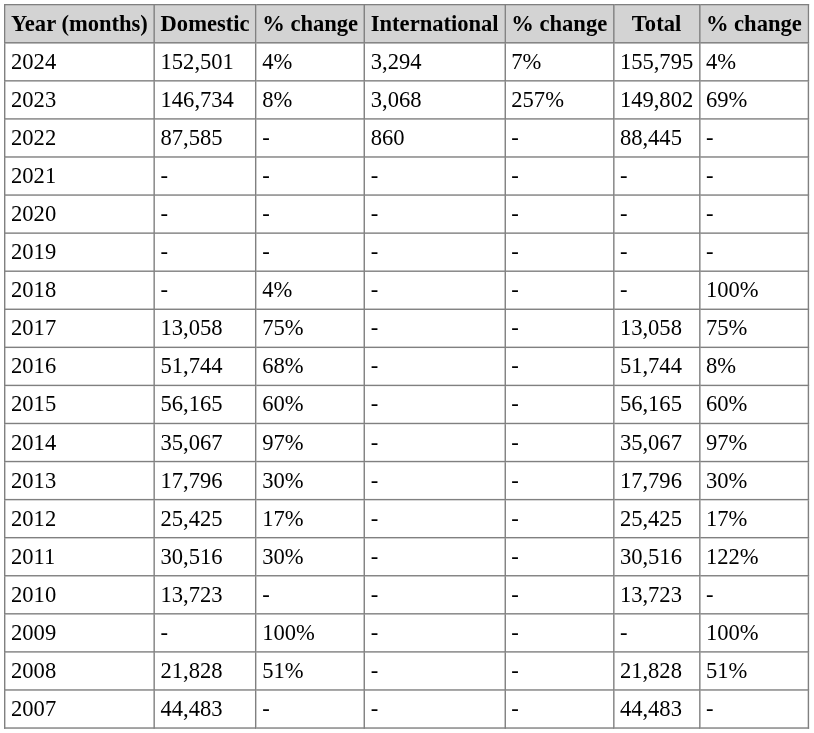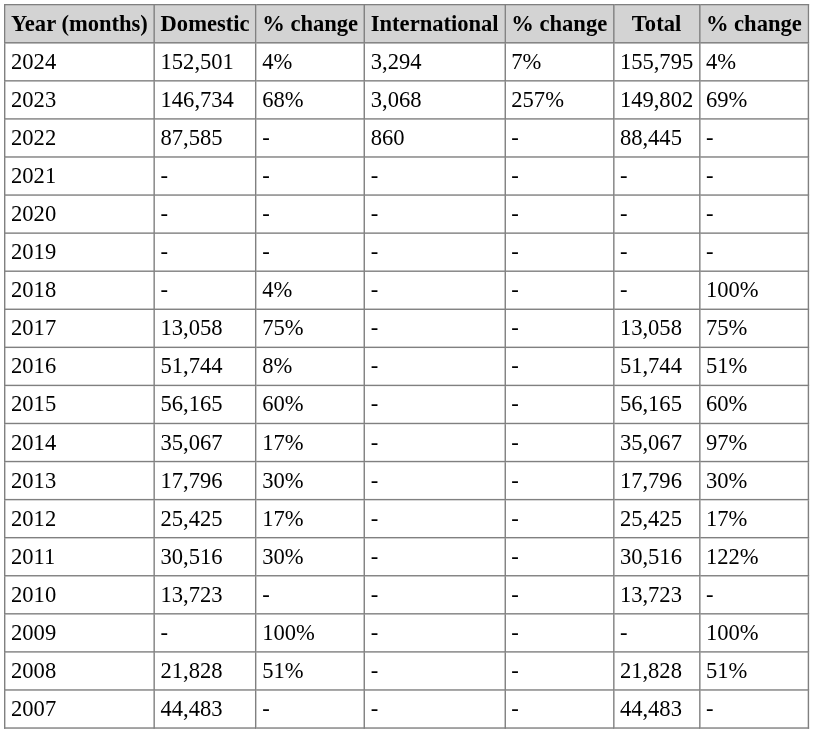2023 | column 3: 8% -> 68%
2016 | column 3: 68% -> 8%
2016 | column 7: 8% -> 51%
2014 | column 3: 97% -> 17%
